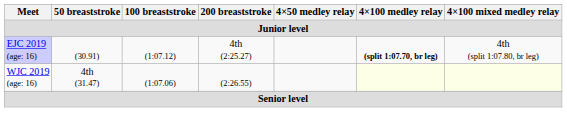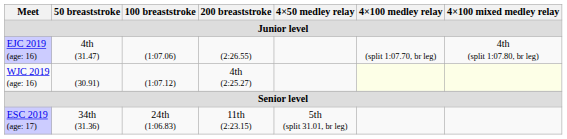EJC 2019 (age: 16) | 50 breaststroke: (30.91) -> 4th (31.47)
EJC 2019 (age: 16) | 100 breaststroke: (1:07.12) -> (1:07.06)
EJC 2019 (age: 16) | 200 breaststroke: 4th (2:25.27) -> (2:26.55)
EJC 2019 (age: 16) | 4×100 medley relay: bold -> normal
WJC 2019 (age: 16) | 50 breaststroke: 4th (31.47) -> (30.91)
WJC 2019 (age: 16) | 100 breaststroke: (1:07.06) -> (1:07.12)
WJC 2019 (age: 16) | 200 breaststroke: (2:26.55) -> 4th (2:25.27)
+ row: ESC 2019 (age: 17) | 34th (31.36) | 24th (1:06.83) | 11th (2:23.15) | 5th (split 31.01, br leg)
